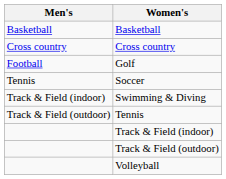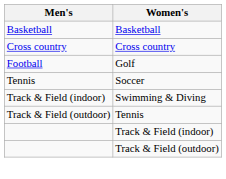- row: Volleyball
